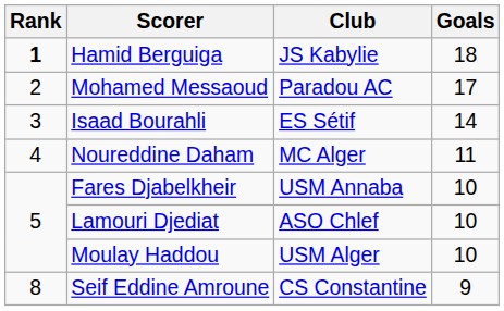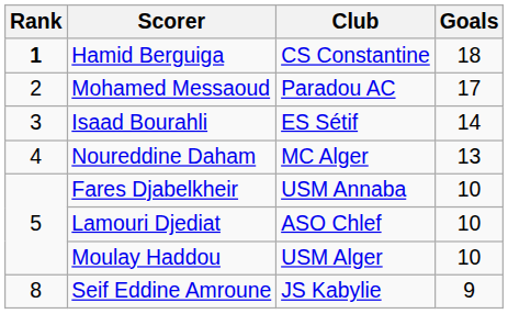Hamid Berguiga | Club: JS Kabylie -> CS Constantine
Noureddine Daham | Goals: 11 -> 13
Seif Eddine Amroune | Club: CS Constantine -> JS Kabylie
